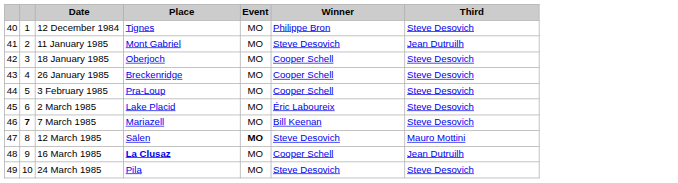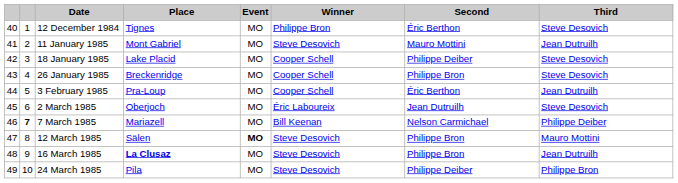+ column: Second | Éric Berthon | Mauro Mottini | Philippe Deiber | Philippe Bron | Éric Berthon | Jean Dutruilh | Nelson Carmichael | Philippe Bron | Philippe Bron | Philippe Deiber
18 January 1985 | Place: Oberjoch -> Lake Placid
3 February 1985 | Third: Steve Desovich -> Jean Dutruilh
2 March 1985 | Place: Lake Placid -> Oberjoch
7 March 1985 | Third: Steve Desovich -> Philippe Deiber
16 March 1985 | Winner: Cooper Schell -> Steve Desovich
24 March 1985 | Third: Steve Desovich -> Philippe Bron
